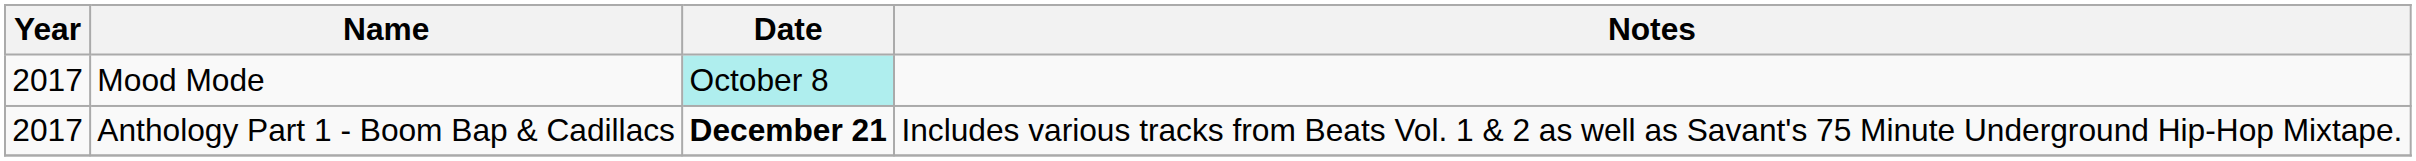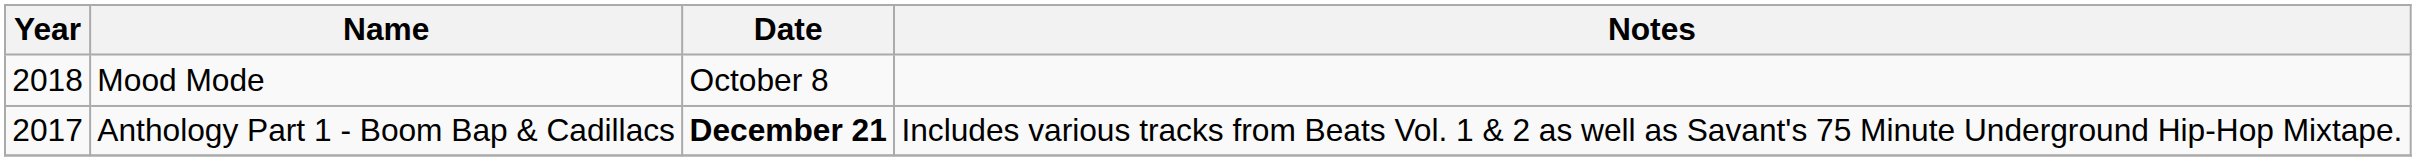Mood Mode | Year: 2017 -> 2018
Mood Mode | Date: paleturquoise background -> no background
